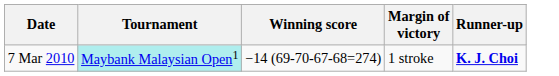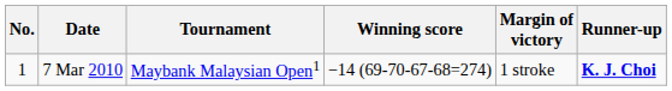+ column: No. | 1
7 Mar 2010 | Tournament: paleturquoise background -> no background
